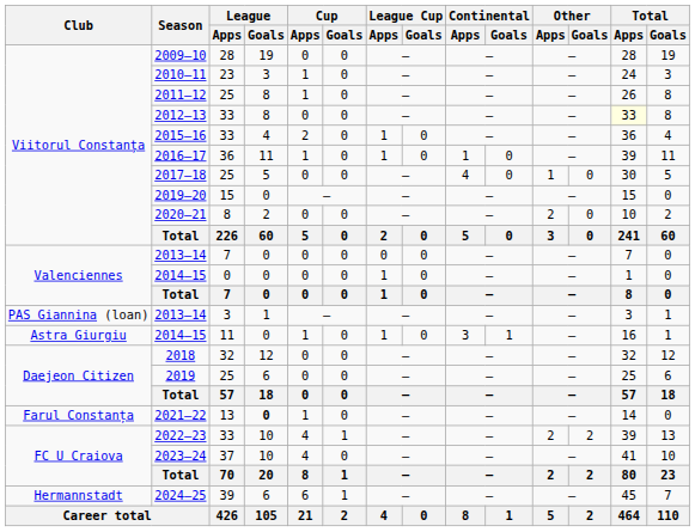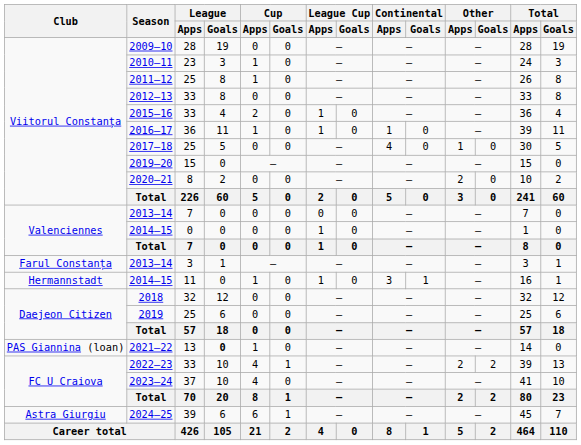2012–13 | Total / Apps: lightyellow background -> no background
2013–14 / 3 | Club: PAS Giannina (loan) -> Farul Constanța
2014–15 / 11 | Club: Astra Giurgiu -> Hermannstadt
2021–22 | Club: Farul Constanța -> PAS Giannina (loan)
2024–25 | Club: Hermannstadt -> Astra Giurgiu
